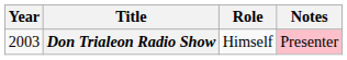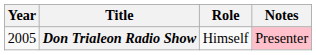Don Trialeon Radio Show | Year: 2003 -> 2005
